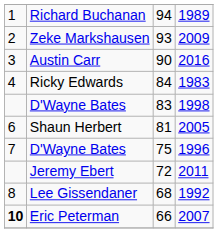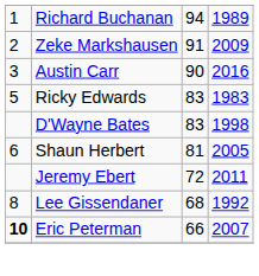Zeke Markshausen | column 3: 93 -> 91
Ricky Edwards | column 1: 4 -> 5
Ricky Edwards | column 3: 84 -> 83
- row: 7 | D'Wayne Bates | 75 | 1996
